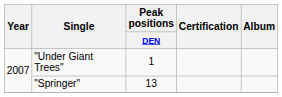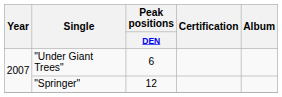"Under Giant Trees" | Peak positions / DEN: 1 -> 6
"Springer" | Peak positions / DEN: 13 -> 12
